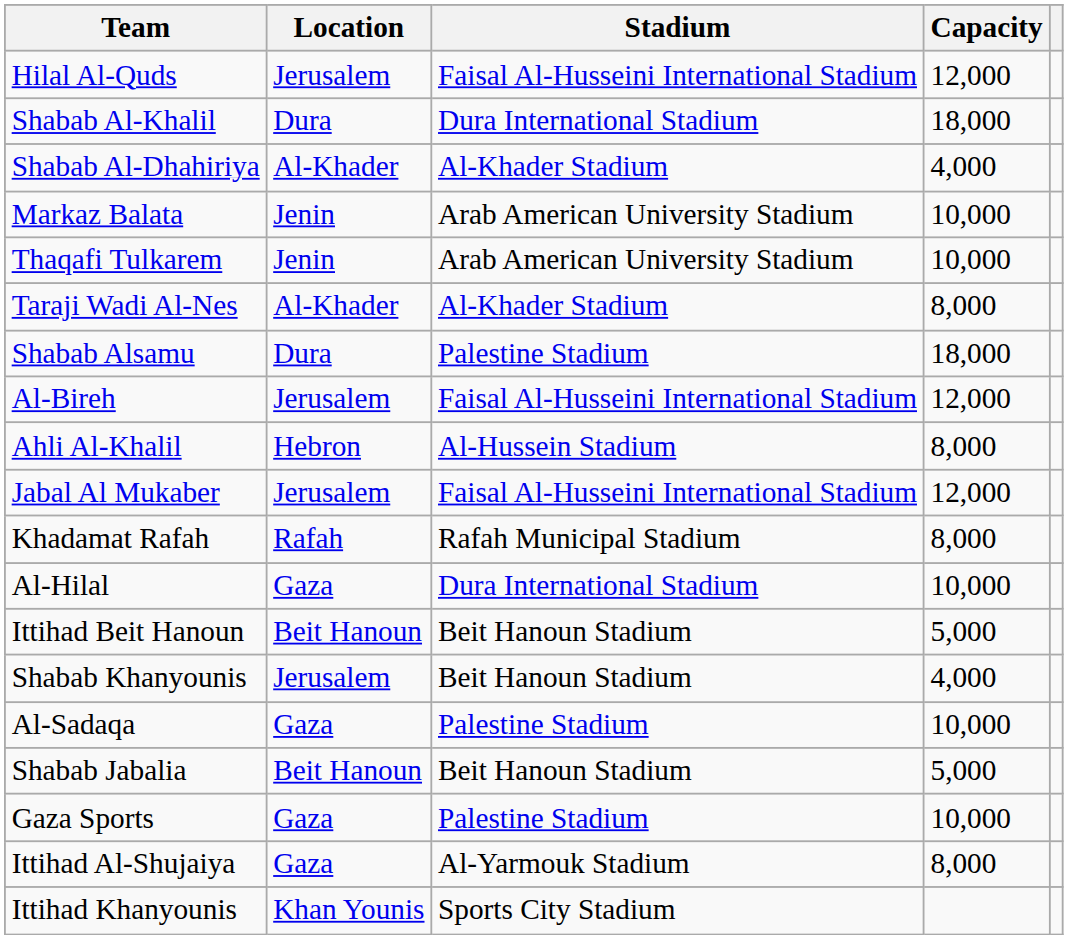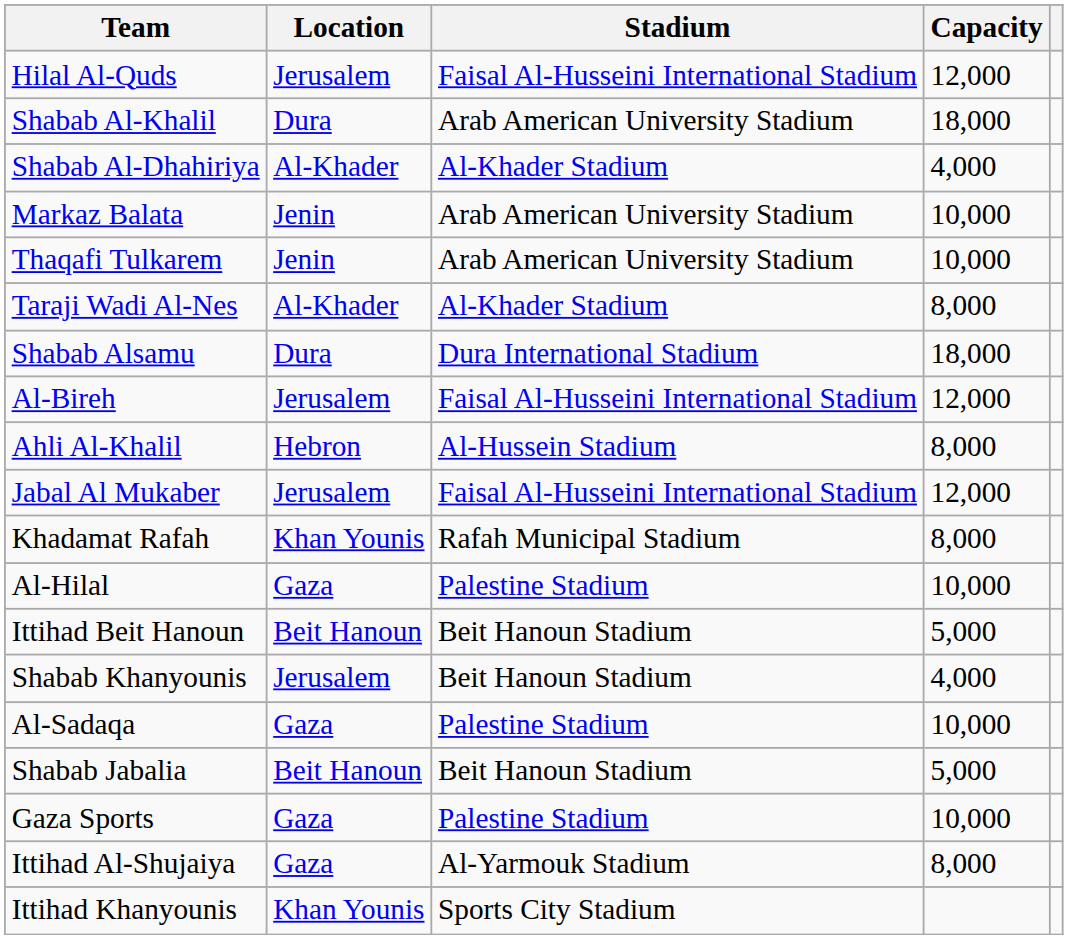Shabab Al-Khalil | Stadium: Dura International Stadium -> Arab American University Stadium
Shabab Alsamu | Stadium: Palestine Stadium -> Dura International Stadium
Khadamat Rafah | Location: Rafah -> Khan Younis
Al-Hilal | Stadium: Dura International Stadium -> Palestine Stadium
